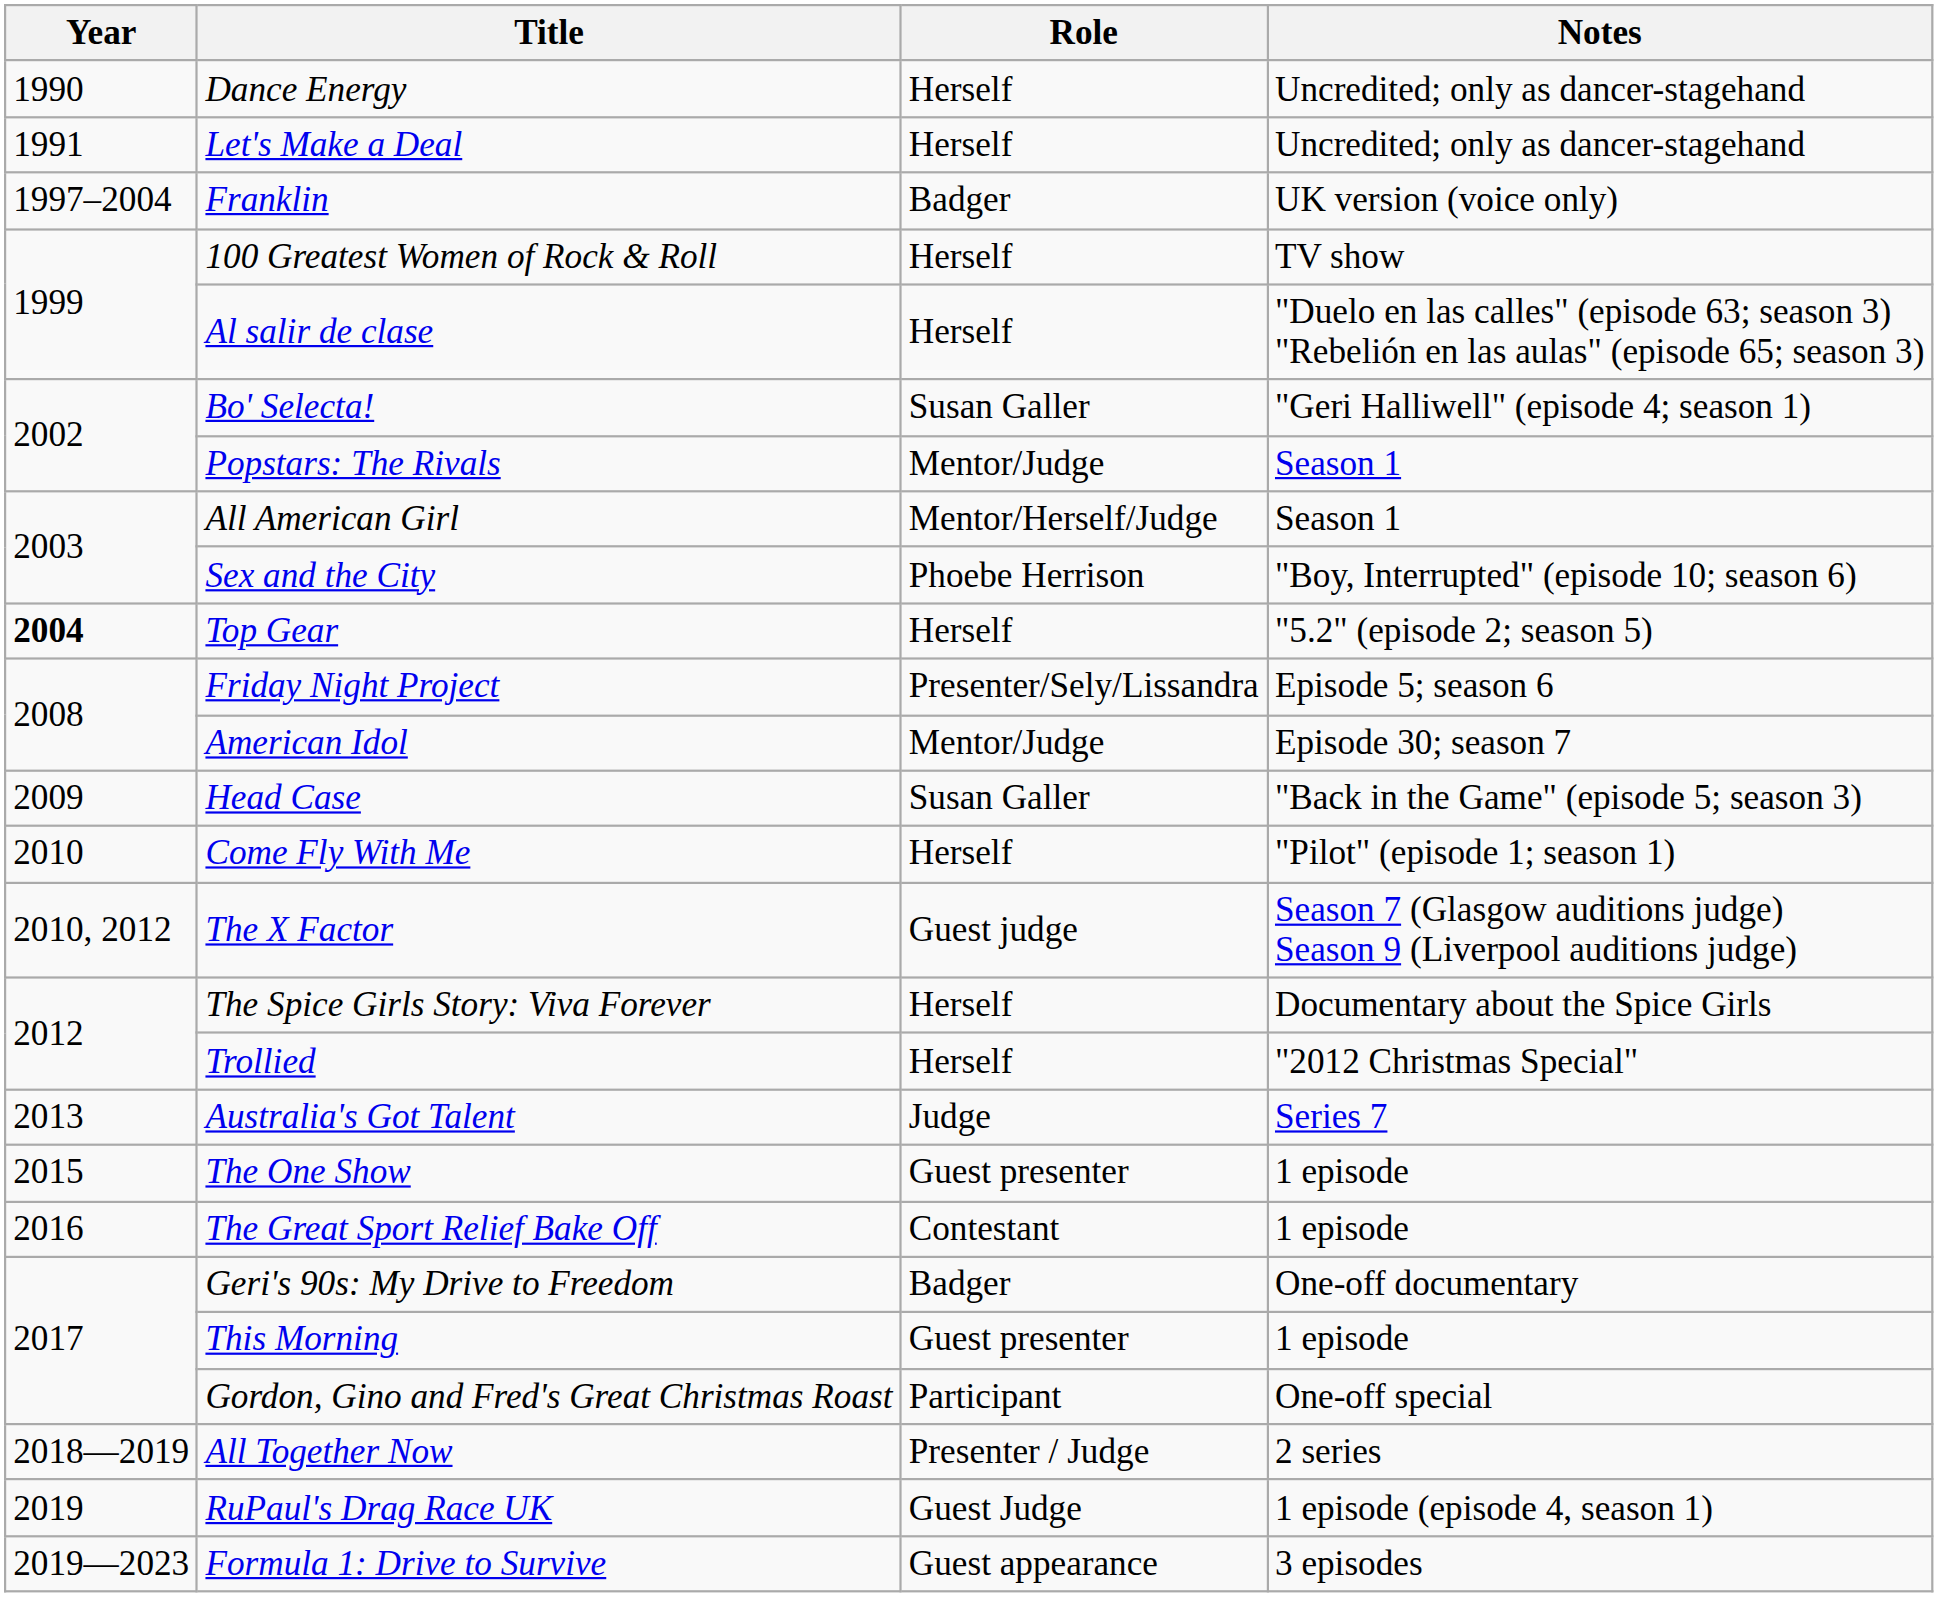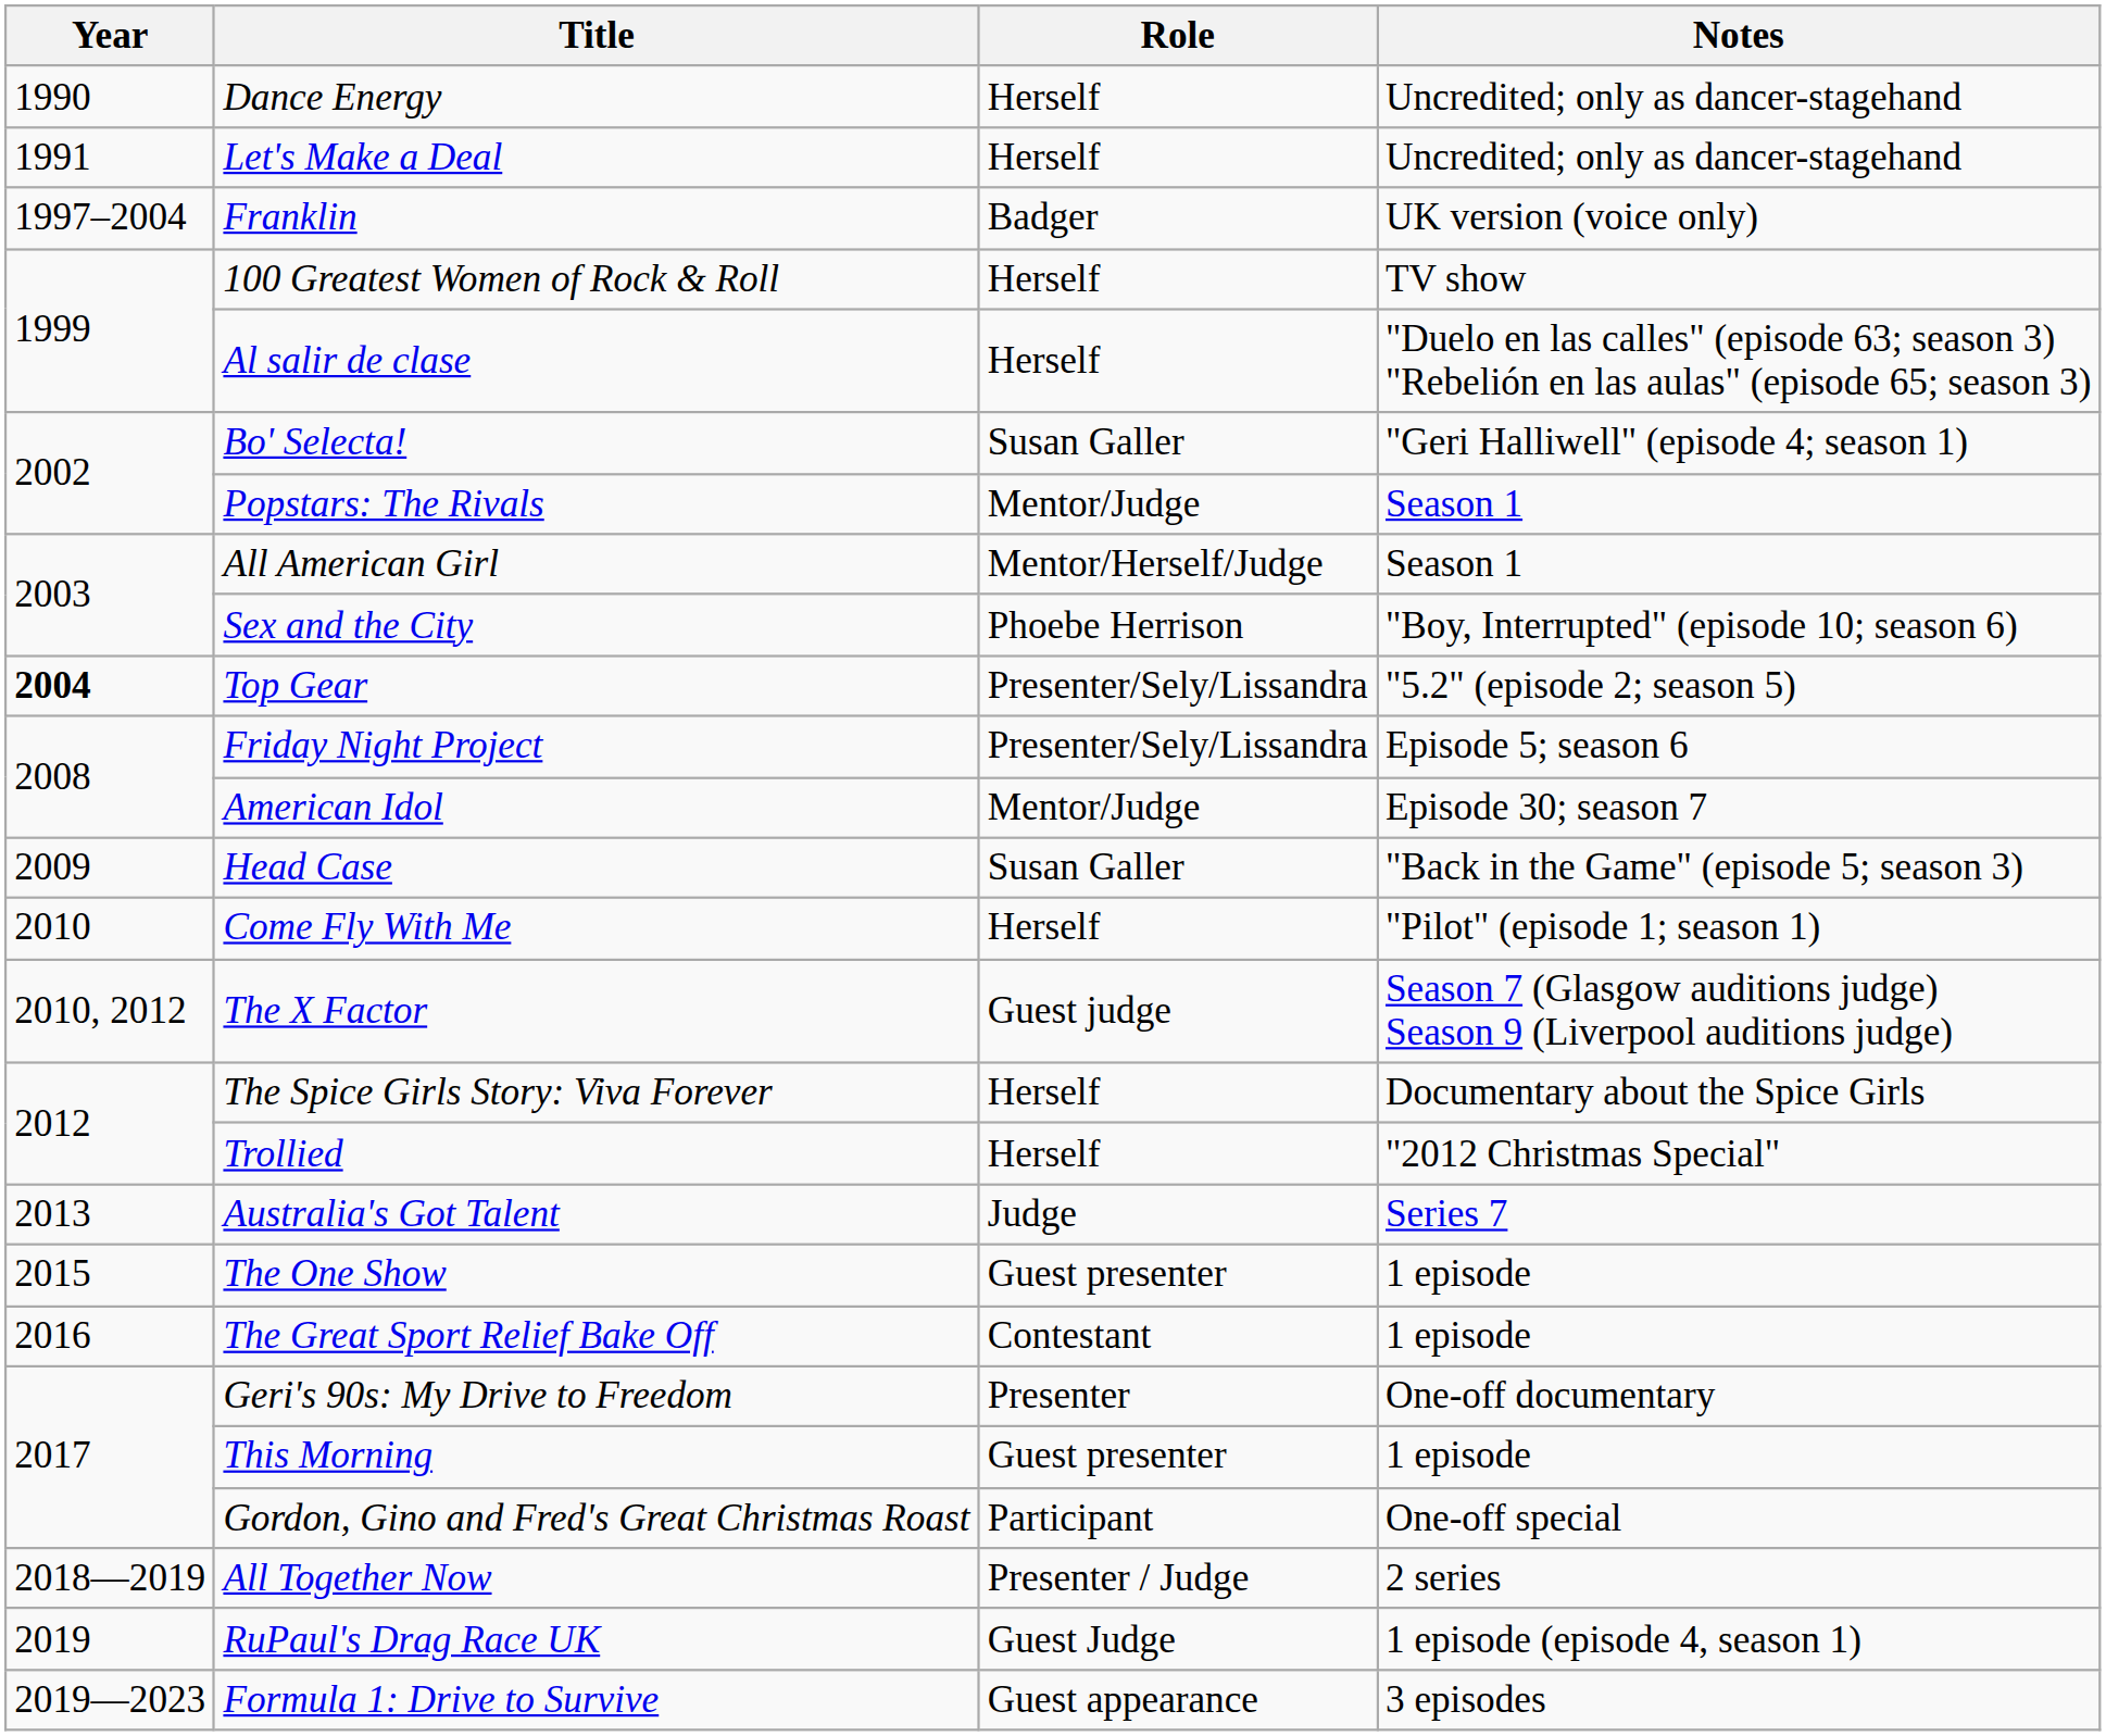Top Gear | Role: Herself -> Presenter/Sely/Lissandra
Geri's 90s: My Drive to Freedom | Role: Badger -> Presenter
